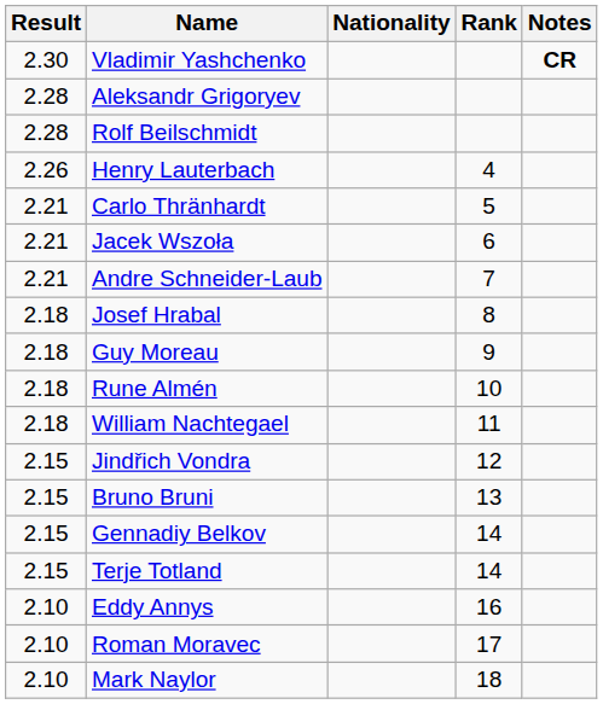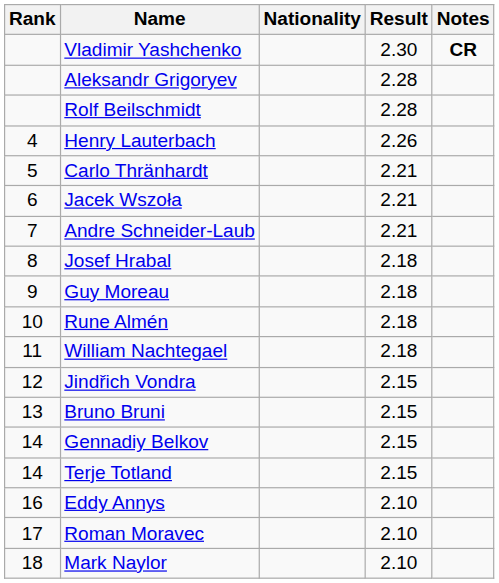columns swapped: Rank <-> Result
